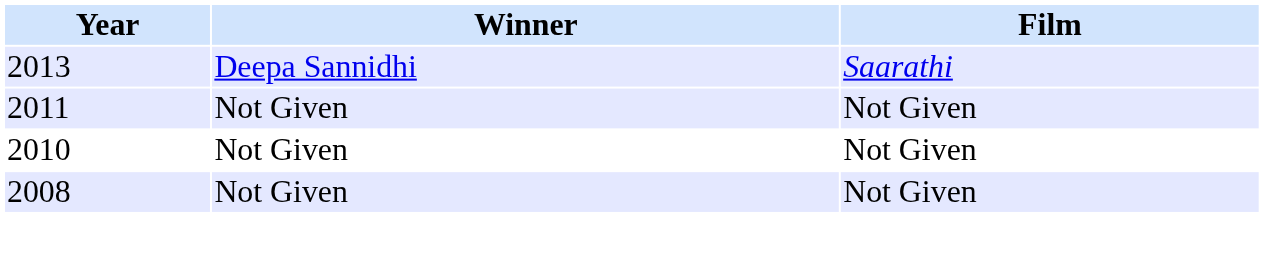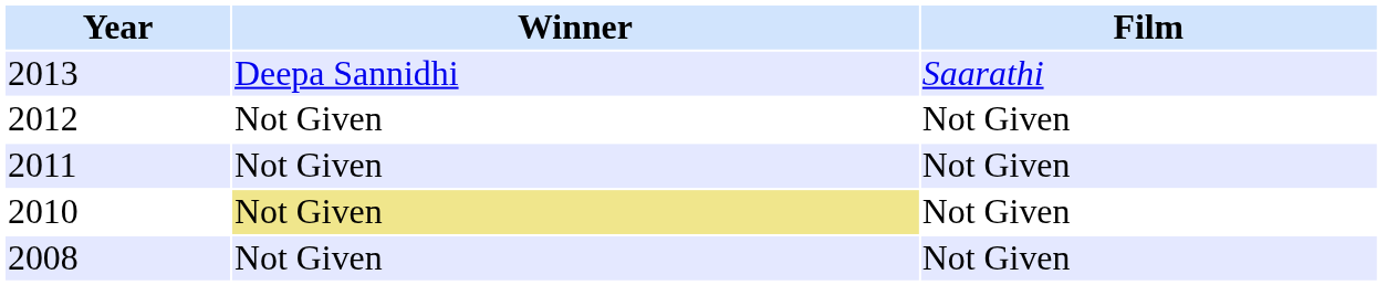+ row: 2012 | Not Given | Not Given
2010 | Winner: no background -> khaki background
